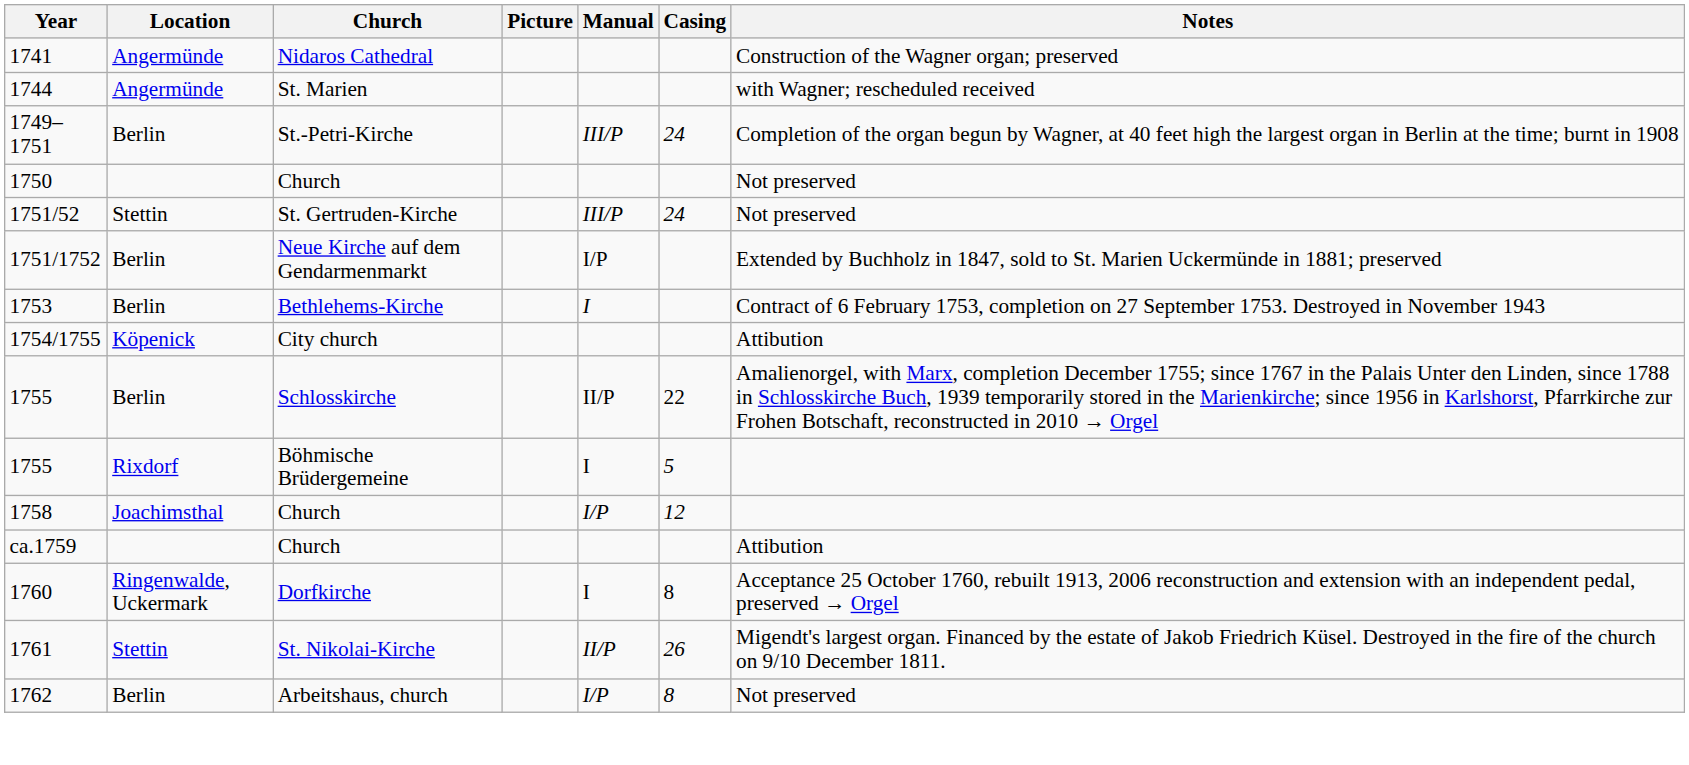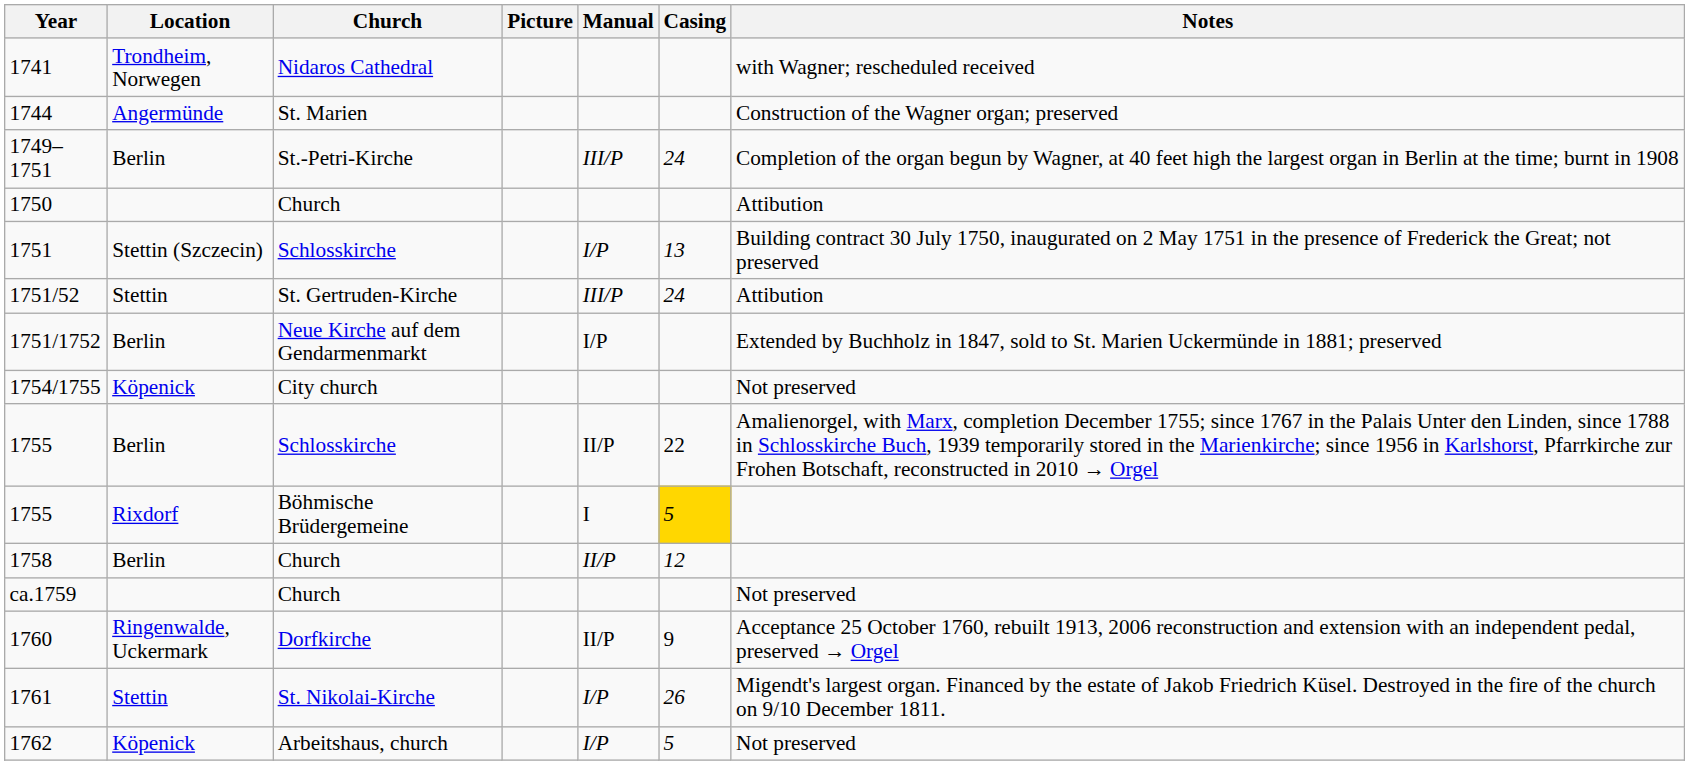1741 | Location: Angermünde -> Trondheim, Norwegen
1741 | Notes: Construction of the Wagner organ; preserved -> with Wagner; rescheduled received
1744 | Notes: with Wagner; rescheduled received -> Construction of the Wagner organ; preserved
1750 | Notes: Not preserved -> Attibution
+ row: 1751 | Stettin (Szczecin) | Schlosskirche | I/P | 13 | Building contract 30 July 1750, inaugurated on 2 May 1751 in the presence of Frederick the Great; not preserved
1751/52 | Notes: Not preserved -> Attibution
- row: 1753 | Berlin | Bethlehems-Kirche | I | Contract of 6 February 1753, completion on 27 September 1753. Destroyed in November 1943
1754/1755 | Notes: Attibution -> Not preserved
1755 / Böhmische Brüdergemeine | Casing: no background -> gold background
1758 | Location: Joachimsthal -> Berlin
1758 | Manual: I/P -> II/P
ca.1759 | Notes: Attibution -> Not preserved
1760 | Manual: I -> II/P
1760 | Casing: 8 -> 9
1761 | Manual: II/P -> I/P
1762 | Location: Berlin -> Köpenick
1762 | Casing: 8 -> 5
